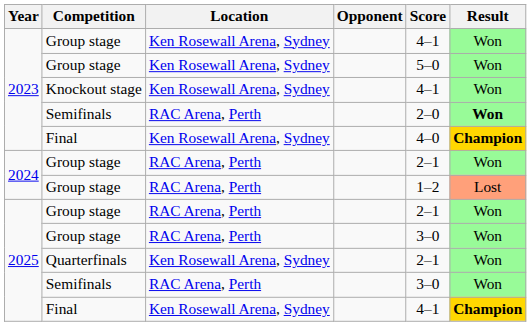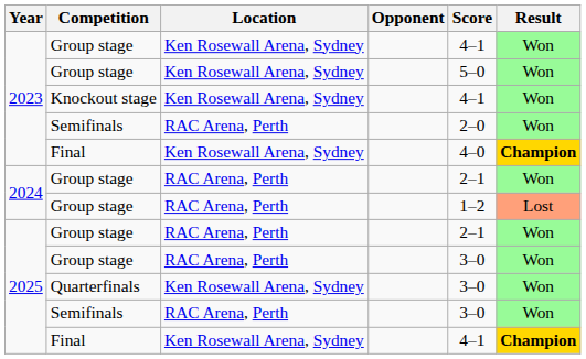2023 / Semifinals | Result: bold -> normal
Quarterfinals | Score: 2–1 -> 3–0
